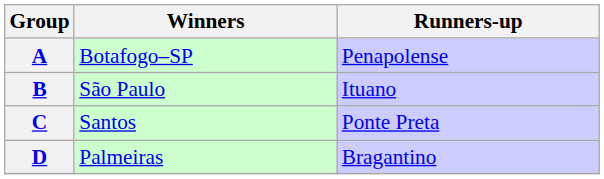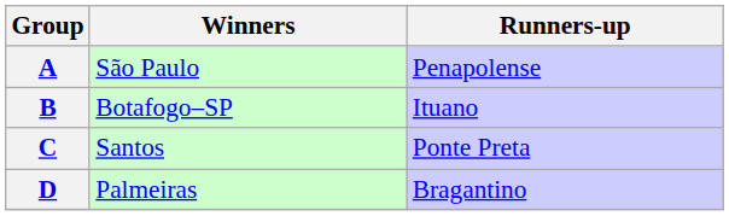A | Winners: Botafogo–SP -> São Paulo
B | Winners: São Paulo -> Botafogo–SP
